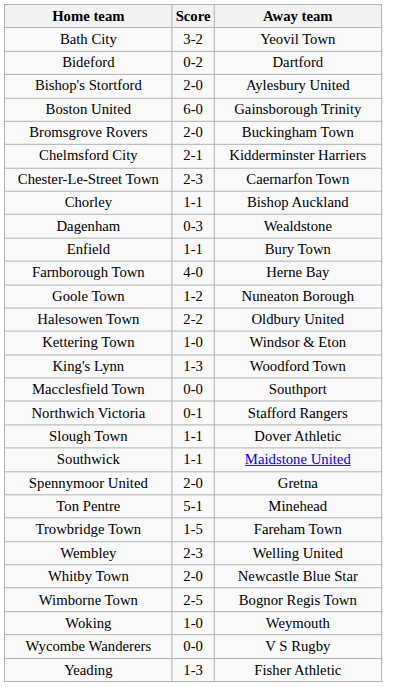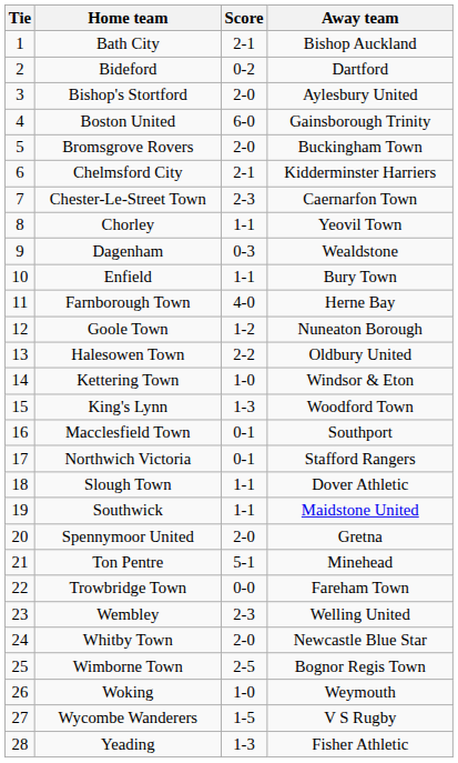+ column: Tie | 1 | 2 | 3 | 4 | 5 | 6 | 7 | 8 | 9 | 10 | 11 | 12 | 13 | 14 | 15 | 16 | 17 | 18 | 19 | 20 | 21 | 22 | 23 | 24 | 25 | 26 | 27 | 28
Bath City | Score: 3-2 -> 2-1
Bath City | Away team: Yeovil Town -> Bishop Auckland
Chorley | Away team: Bishop Auckland -> Yeovil Town
Macclesfield Town | Score: 0-0 -> 0-1
Trowbridge Town | Score: 1-5 -> 0-0
Wycombe Wanderers | Score: 0-0 -> 1-5
